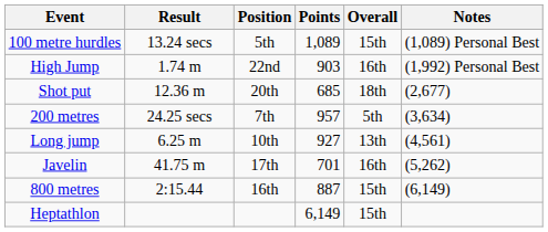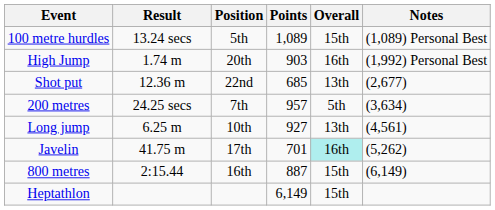High Jump | Position: 22nd -> 20th
Shot put | Position: 20th -> 22nd
Shot put | Overall: 18th -> 13th
Javelin | Overall: no background -> paleturquoise background
